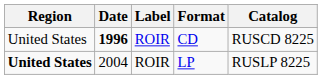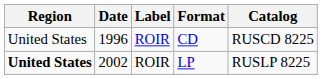CD | Date: bold -> normal
LP | Date: 2004 -> 2002
